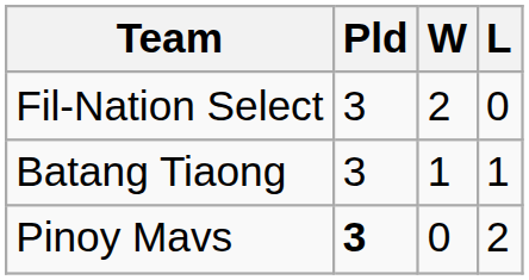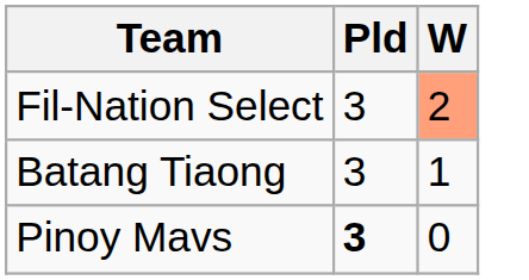- column: L | 0 | 1 | 2
Fil-Nation Select | W: no background -> lightsalmon background
